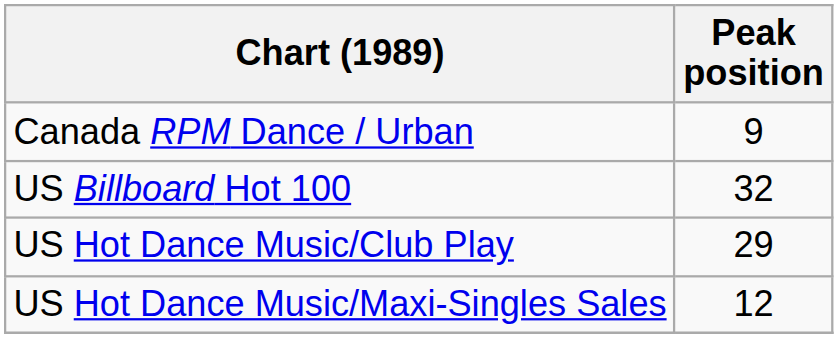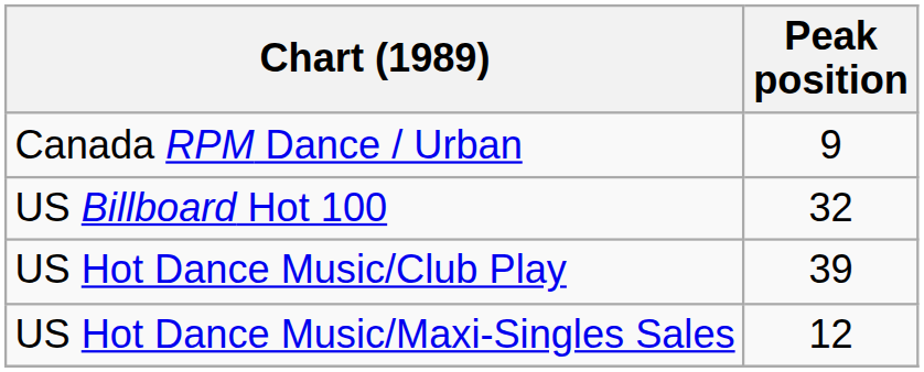US Hot Dance Music/Club Play | Peak position: 29 -> 39
